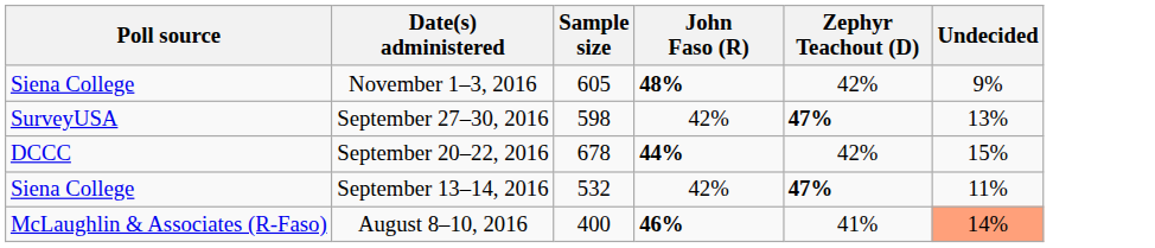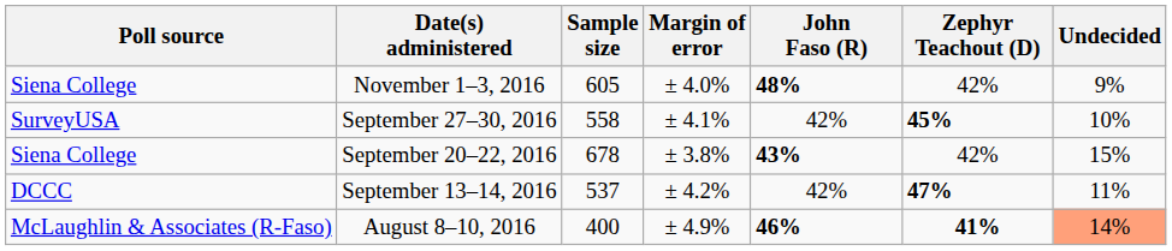+ column: Margin of error | ± 4.0% | ± 4.1% | ± 3.8% | ± 4.2% | ± 4.9%
September 27–30, 2016 | Sample size: 598 -> 558
September 27–30, 2016 | Zephyr Teachout (D): 47% -> 45%
September 27–30, 2016 | Undecided: 13% -> 10%
September 20–22, 2016 | Poll source: DCCC -> Siena College
September 20–22, 2016 | John Faso (R): 44% -> 43%
September 13–14, 2016 | Poll source: Siena College -> DCCC
September 13–14, 2016 | Sample size: 532 -> 537
August 8–10, 2016 | Zephyr Teachout (D): normal -> bold
